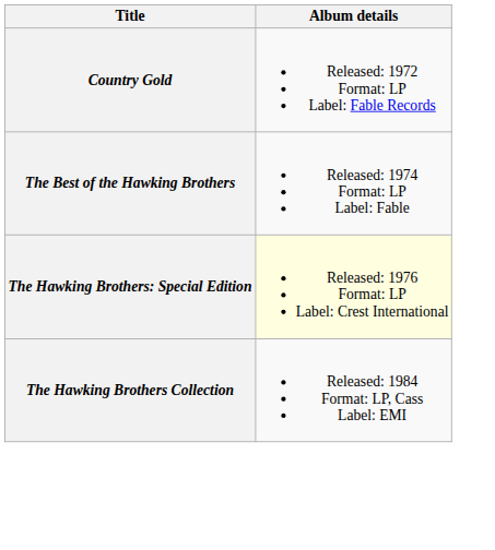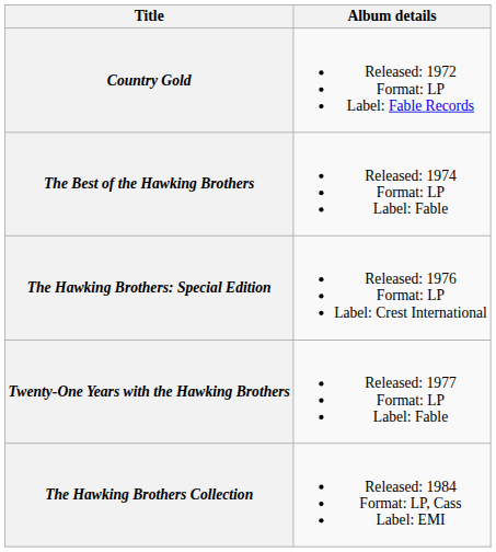The Hawking Brothers: Special Edition | Album details: lightyellow background -> no background
+ row: Twenty-One Years with the Hawking Brothers | Released: 1977 Format: LP Label: Fable
